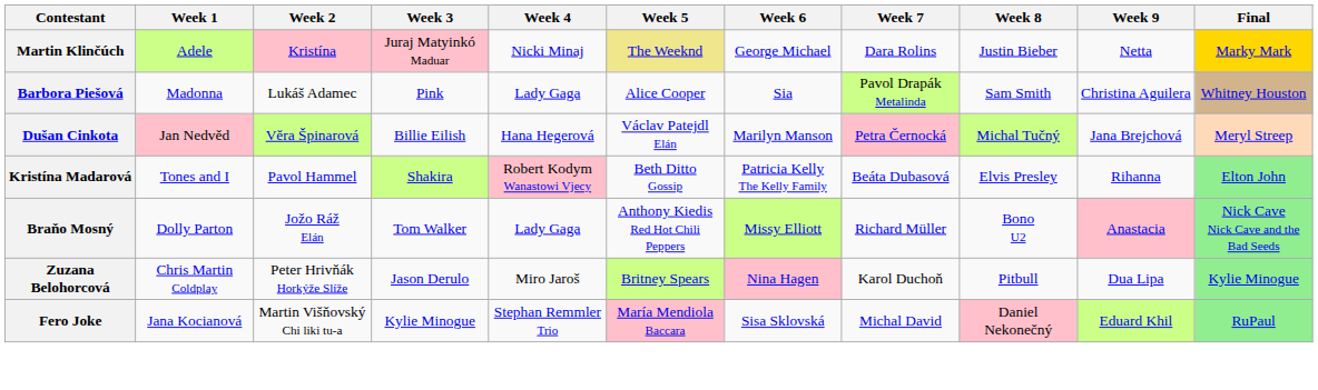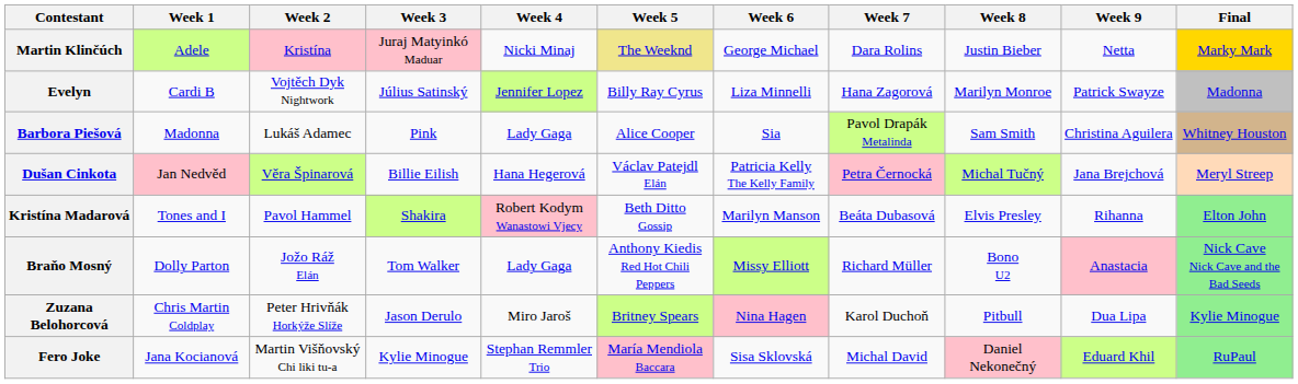+ row: Evelyn | Cardi B | Vojtěch Dyk Nightwork | Július Satinský | Jennifer Lopez | Billy Ray Cyrus | Liza Minnelli | Hana Zagorová | Marilyn Monroe | Patrick Swayze | Madonna
Dušan Cinkota | Week 6: Marilyn Manson -> Patricia Kelly The Kelly Family
Kristína Madarová | Week 6: Patricia Kelly The Kelly Family -> Marilyn Manson
